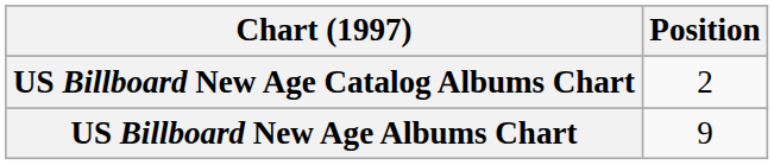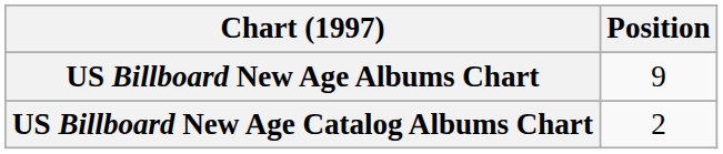rows swapped: US Billboard New Age Albums Chart <-> US Billboard New Age Catalog Albums Chart
